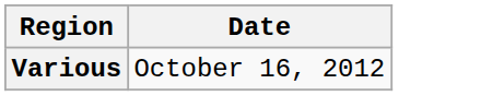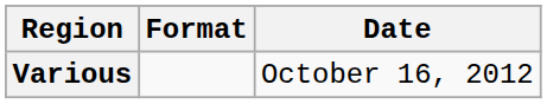+ column: Format
